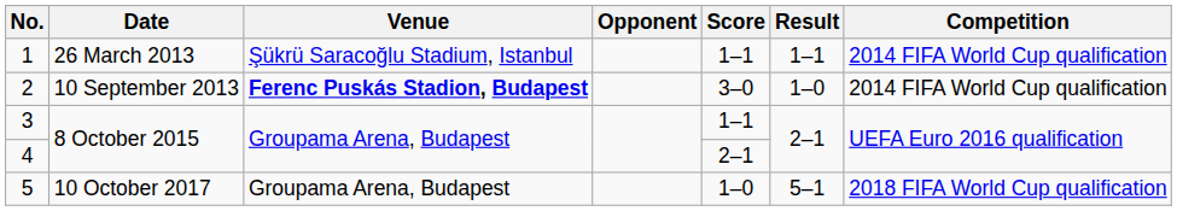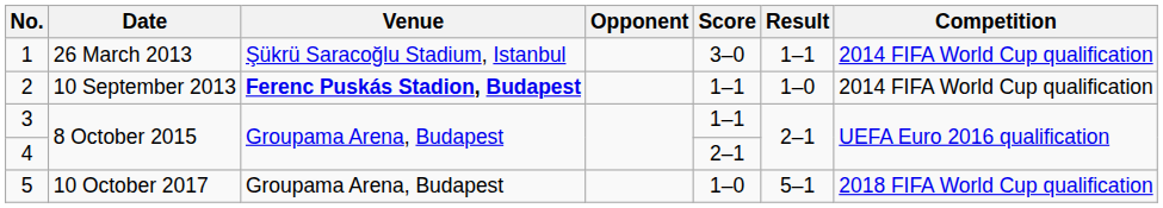1 | Score: 1–1 -> 3–0
2 | Score: 3–0 -> 1–1
